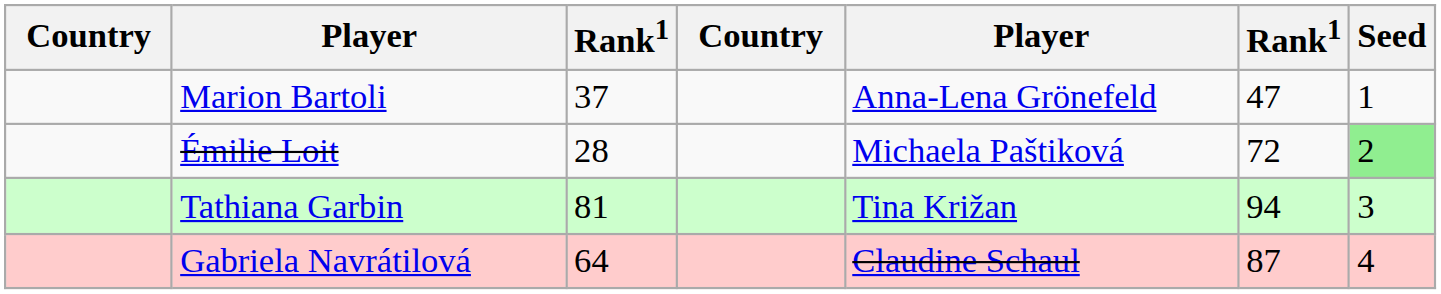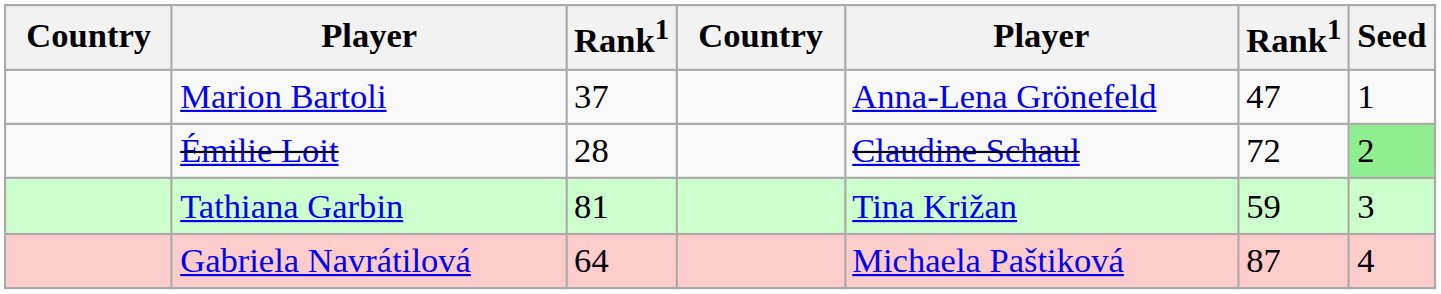Émilie Loit | column 5: Michaela Paštiková -> Claudine Schaul
Tathiana Garbin | column 6: 94 -> 59
Gabriela Navrátilová | column 5: Claudine Schaul -> Michaela Paštiková
